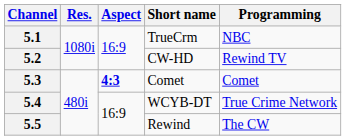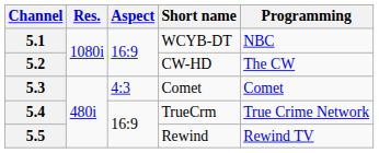5.1 | Short name: TrueCrm -> WCYB-DT
5.2 | Programming: Rewind TV -> The CW
5.3 | Aspect: bold -> normal
5.4 | Short name: WCYB-DT -> TrueCrm
5.5 | Programming: The CW -> Rewind TV
